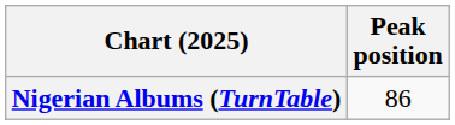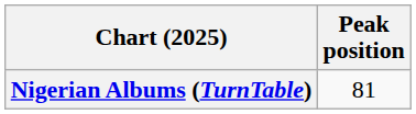Nigerian Albums (TurnTable) | Peak position: 86 -> 81
